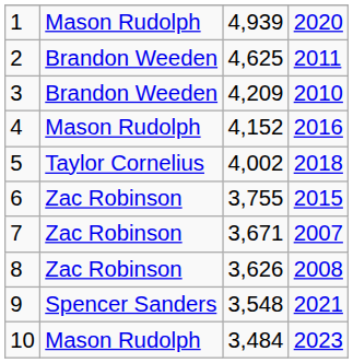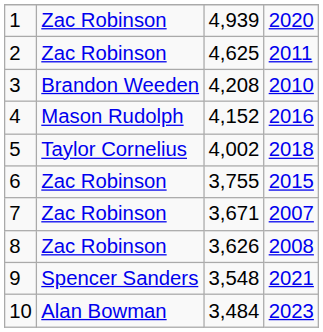1 | column 2: Mason Rudolph -> Zac Robinson
2 | column 2: Brandon Weeden -> Zac Robinson
3 | column 3: 4,209 -> 4,208
10 | column 2: Mason Rudolph -> Alan Bowman
